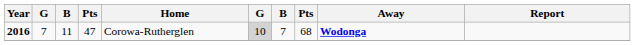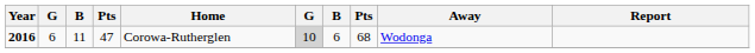2016 | column 2: 7 -> 6
2016 | column 7: 7 -> 6
2016 | Away: bold -> normal
